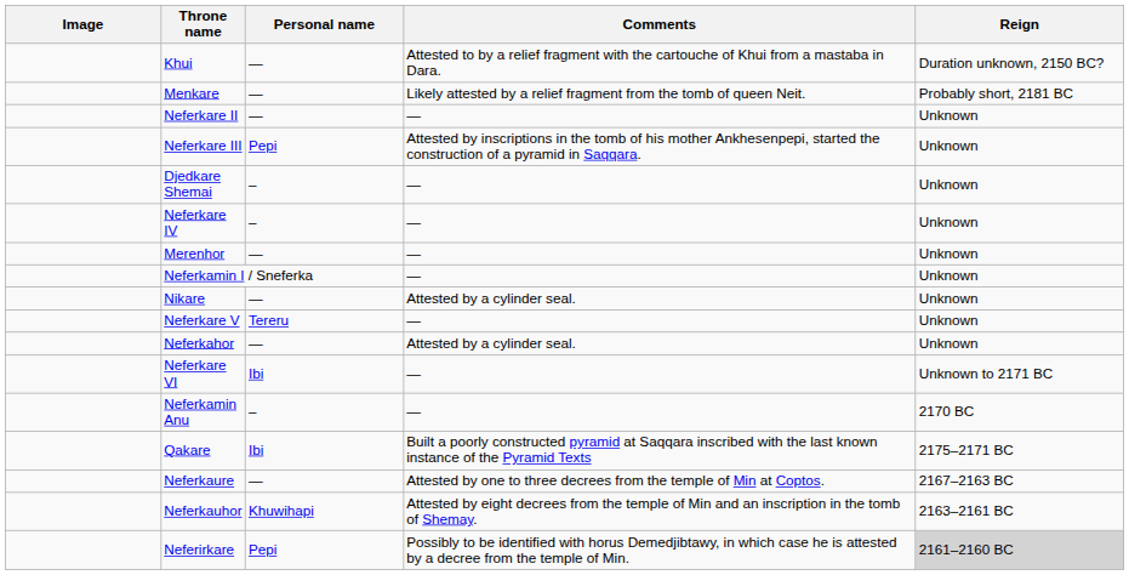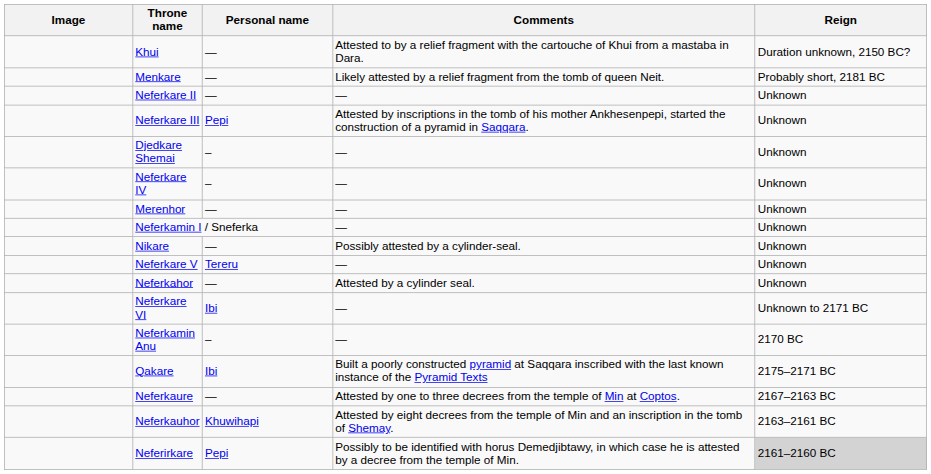Nikare | Comments: Attested by a cylinder seal. -> Possibly attested by a cylinder-seal.
